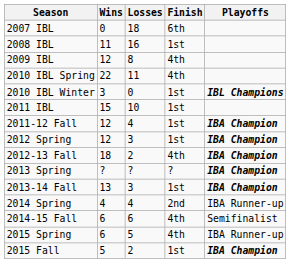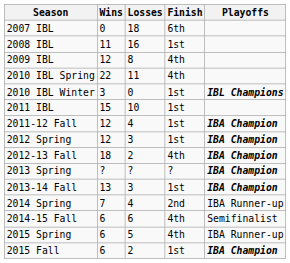2014 Spring | Wins: 4 -> 7
2015 Fall | Wins: 5 -> 6
